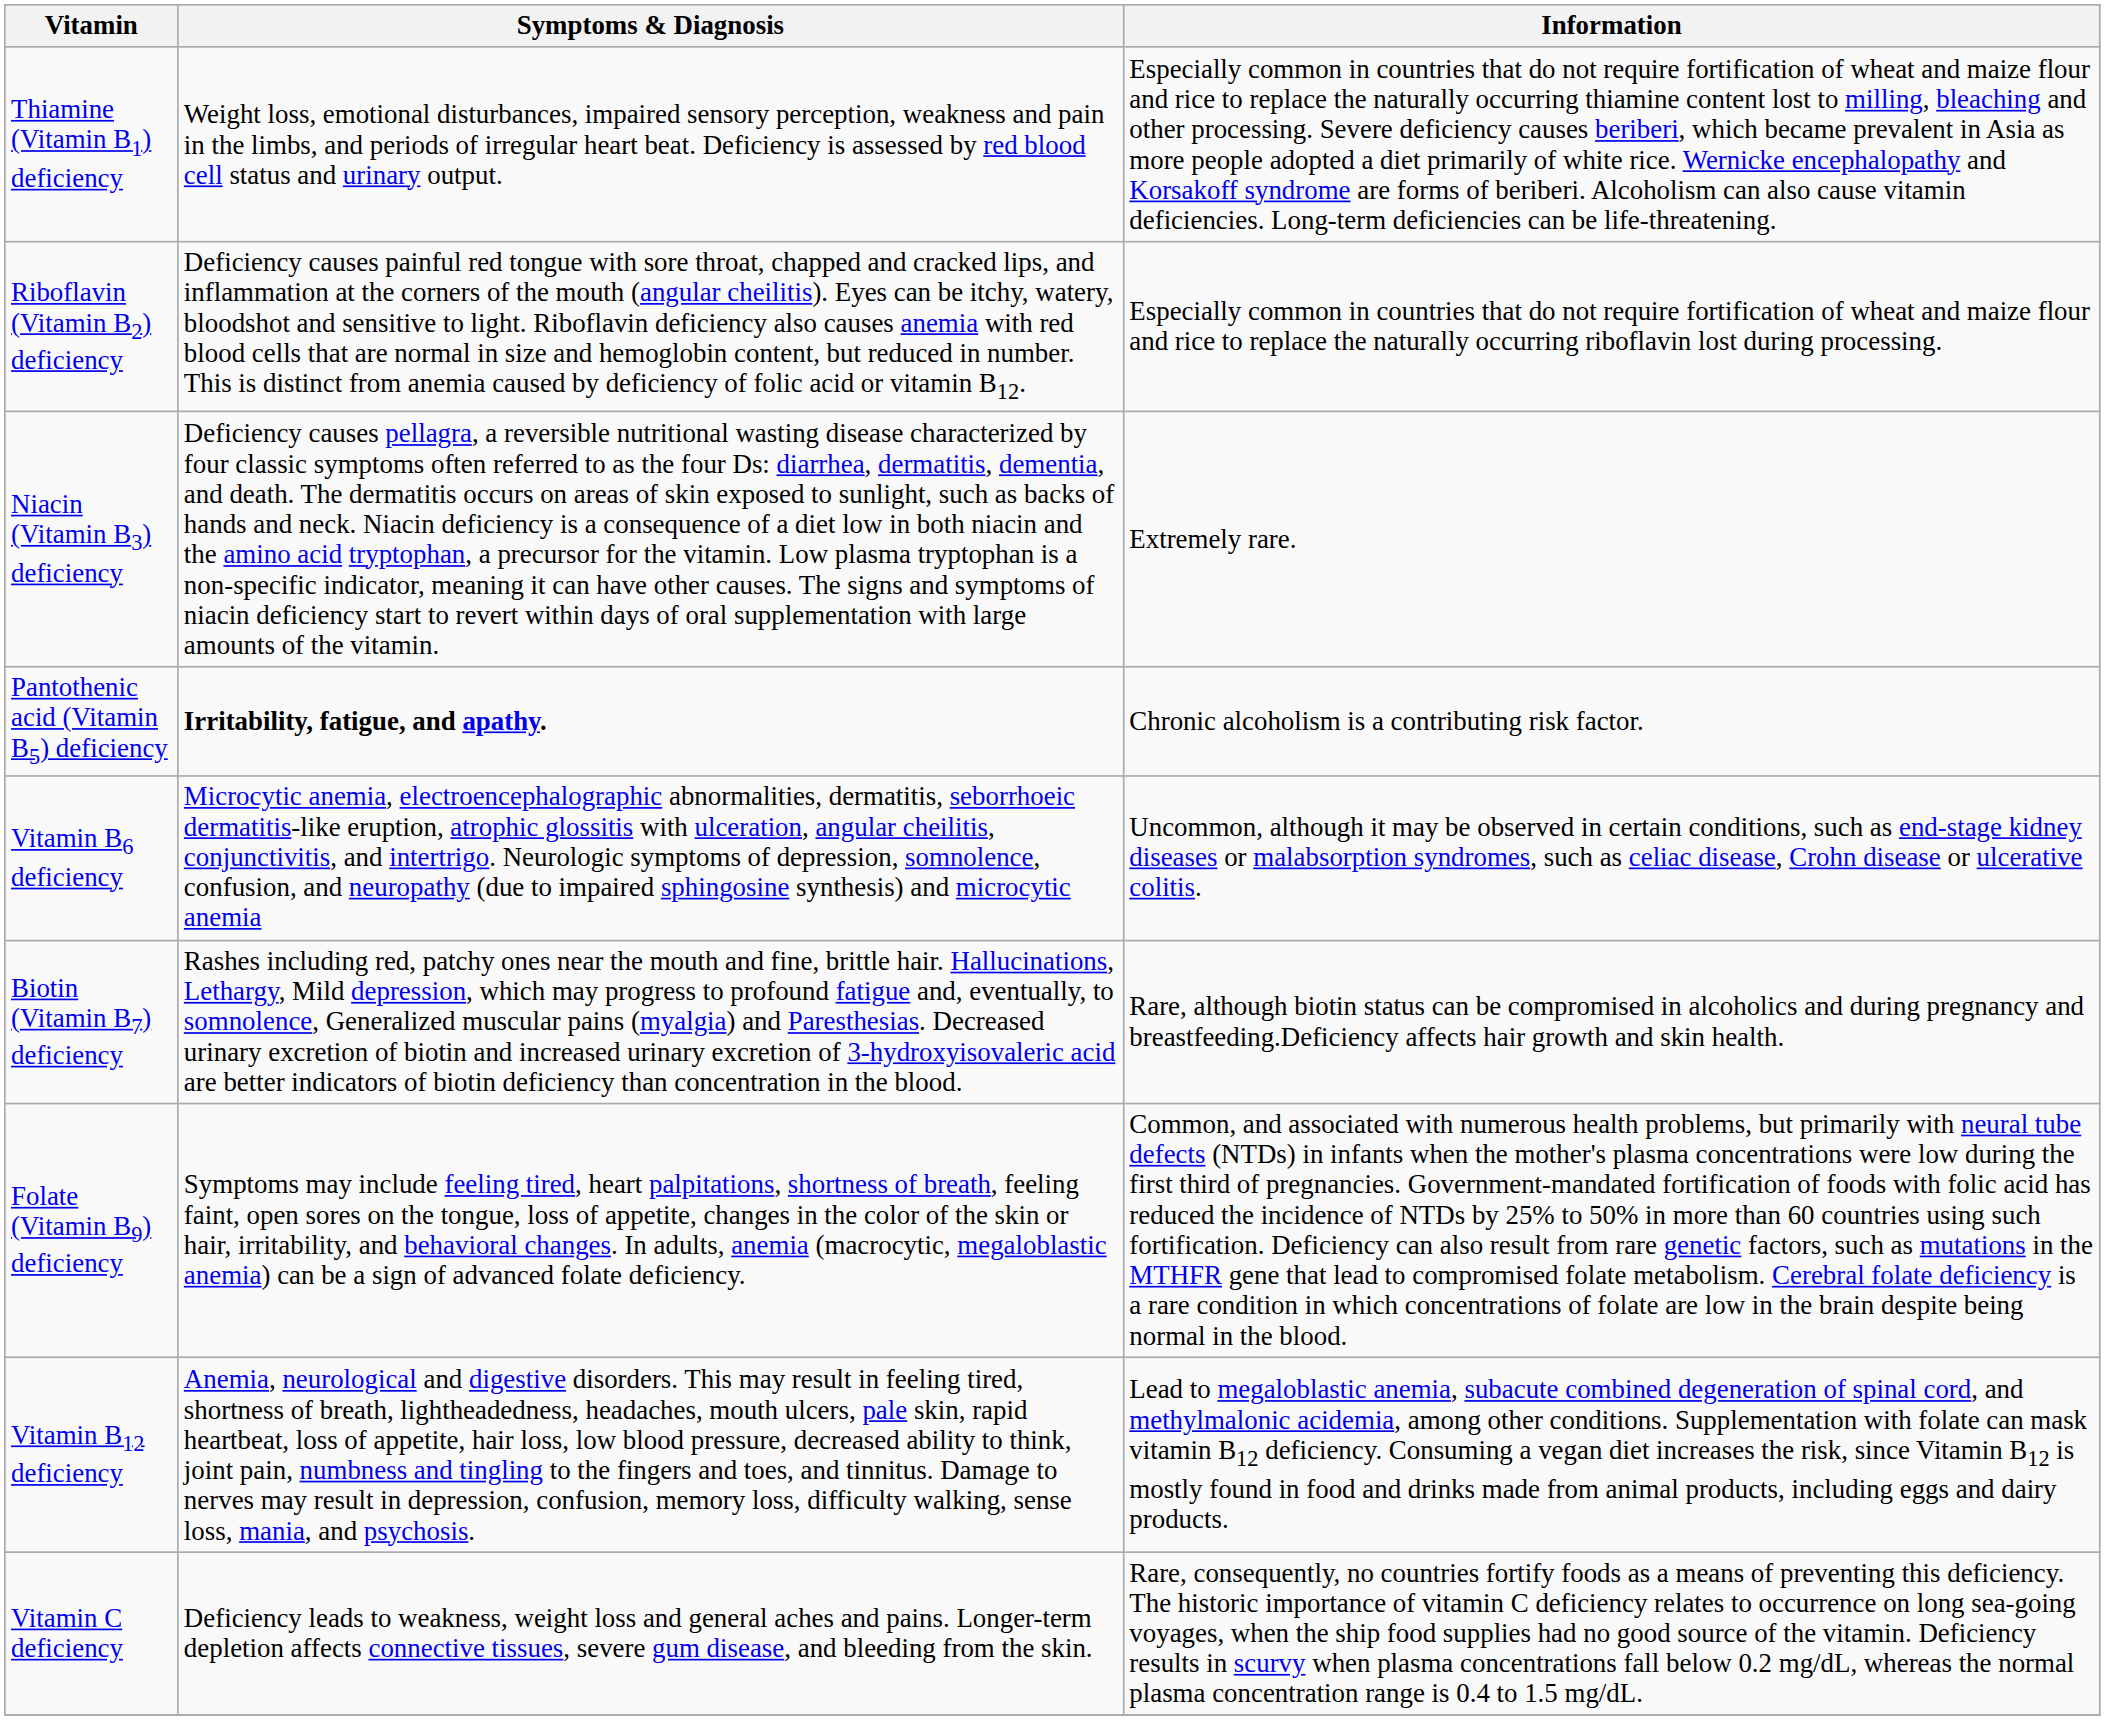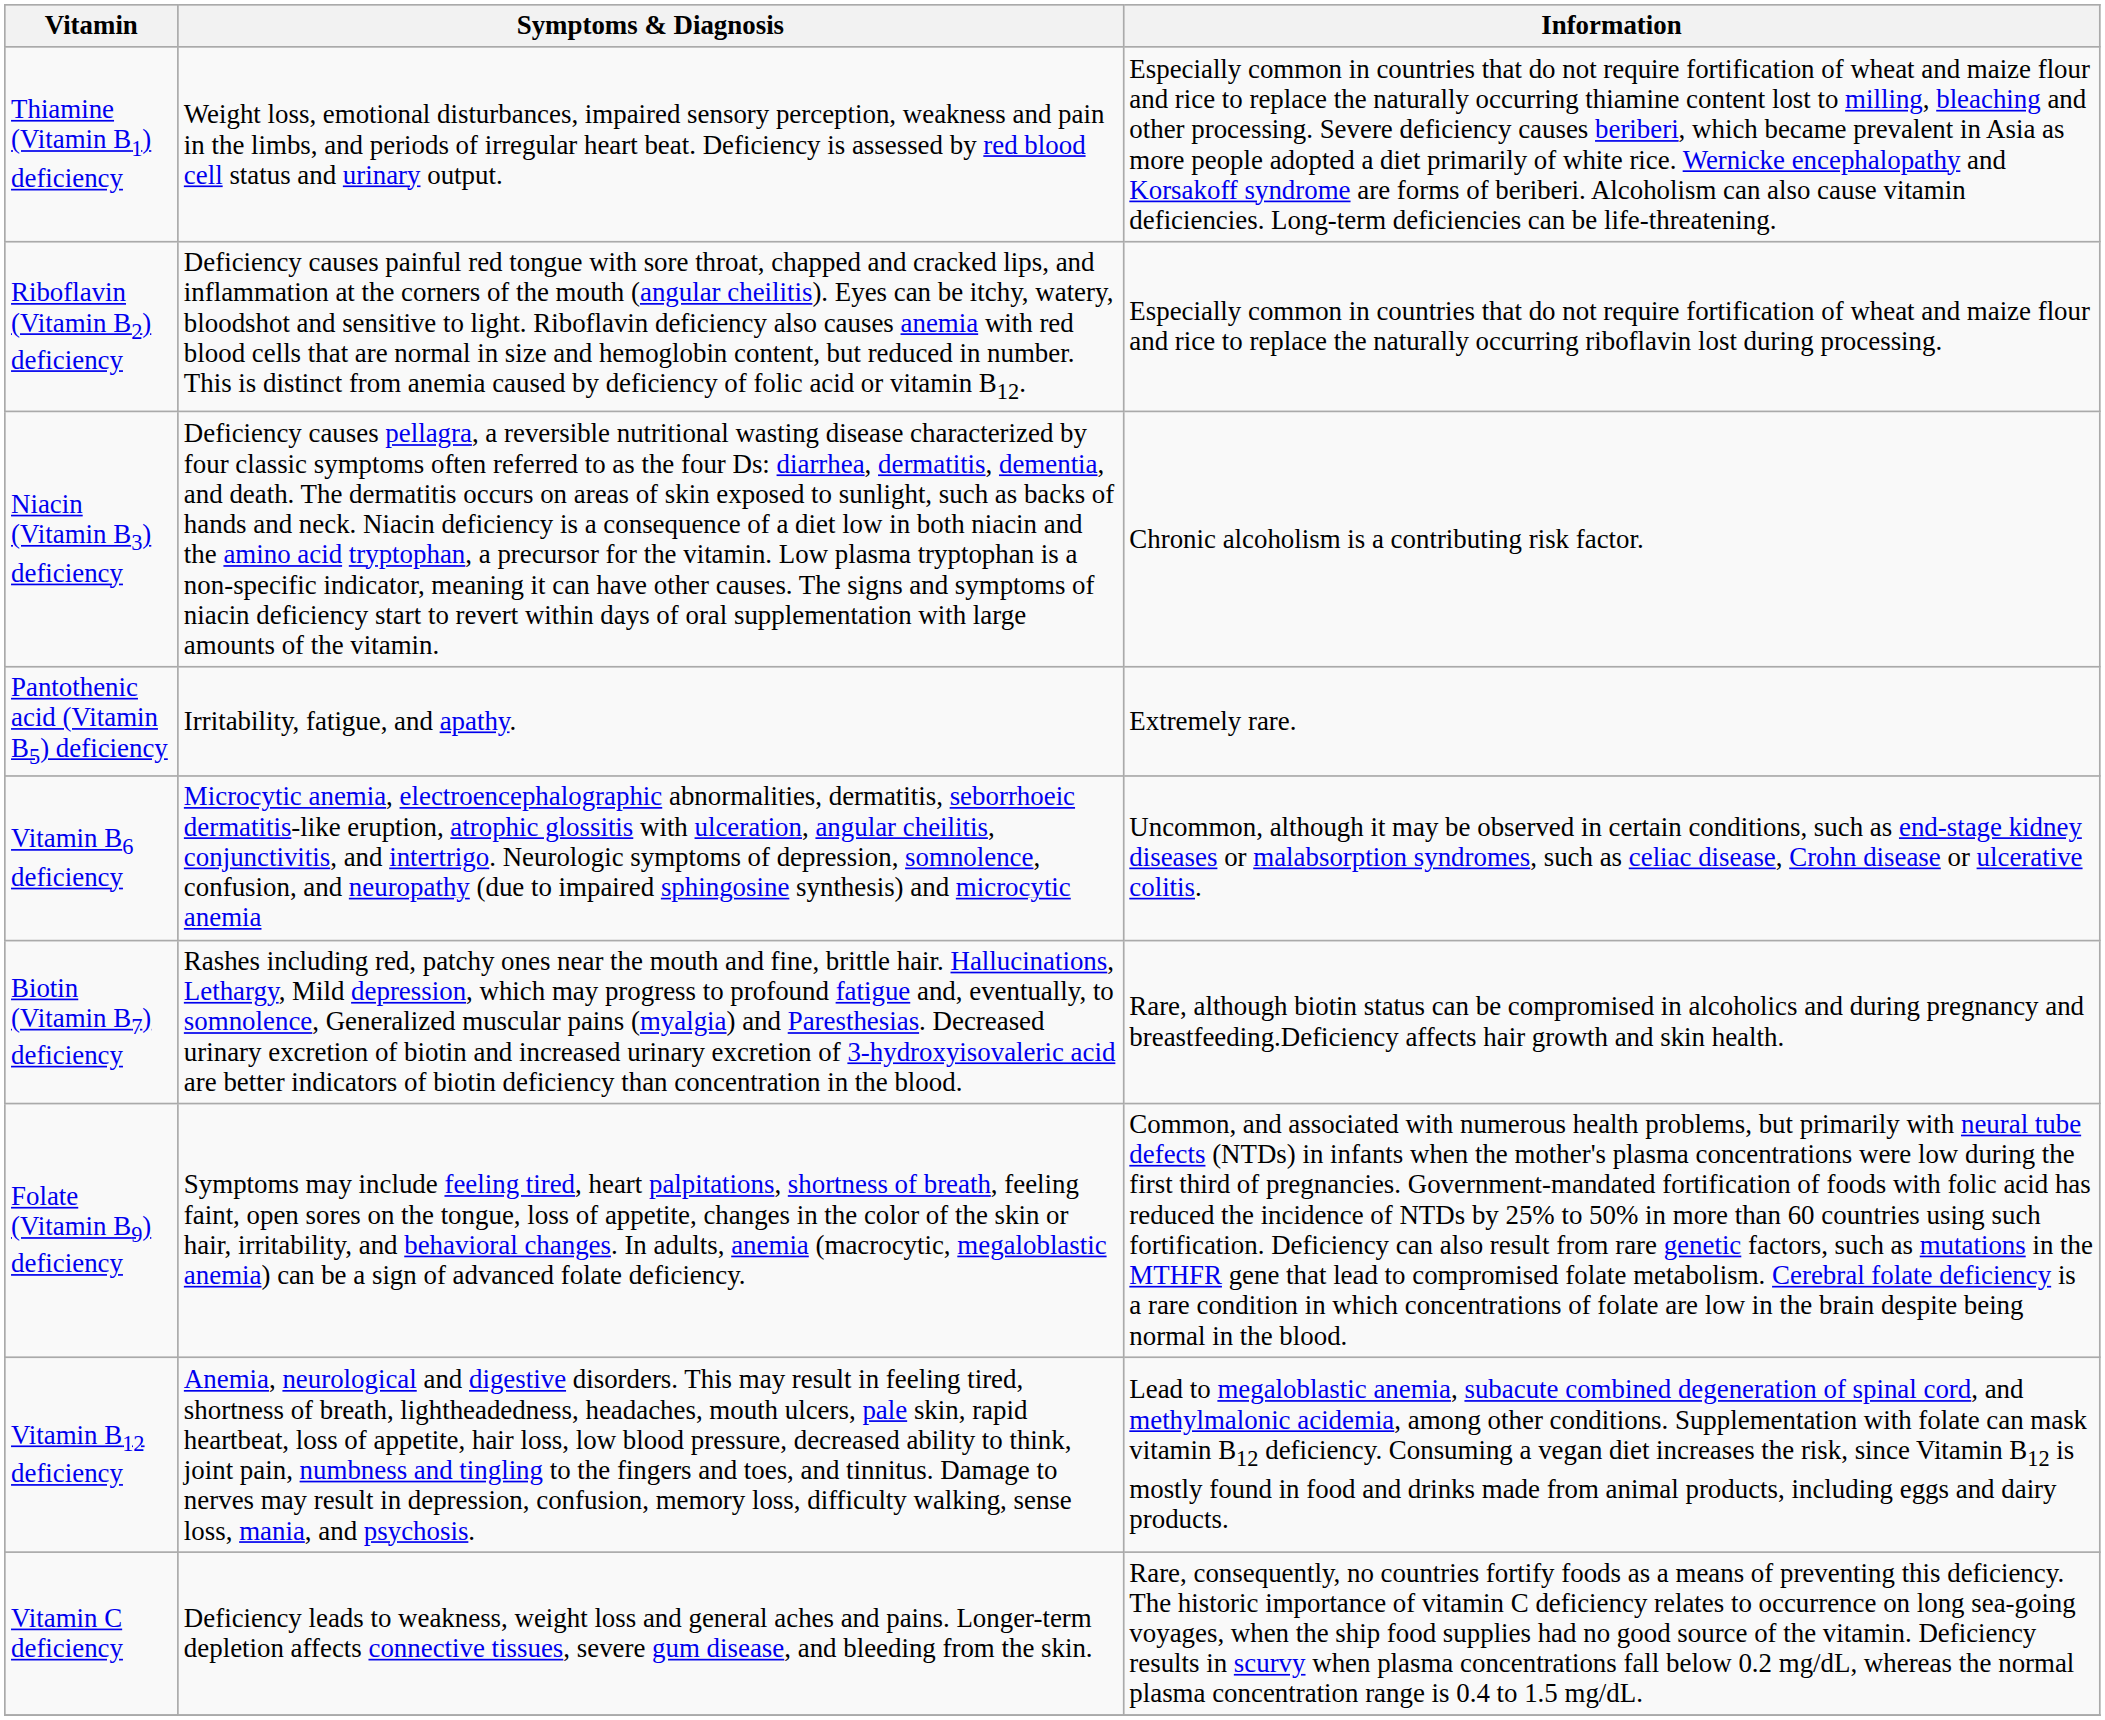Niacin (Vitamin B3) deficiency | Information: Extremely rare. -> Chronic alcoholism is a contributing risk factor.
Pantothenic acid (Vitamin B5) deficiency | Symptoms & Diagnosis: bold -> normal
Pantothenic acid (Vitamin B5) deficiency | Information: Chronic alcoholism is a contributing risk factor. -> Extremely rare.
